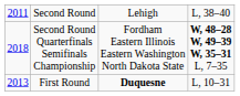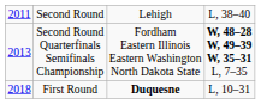Second Round Quarterfinals Semifinals Championship | column 1: 2018 -> 2013
First Round | column 1: 2013 -> 2018
